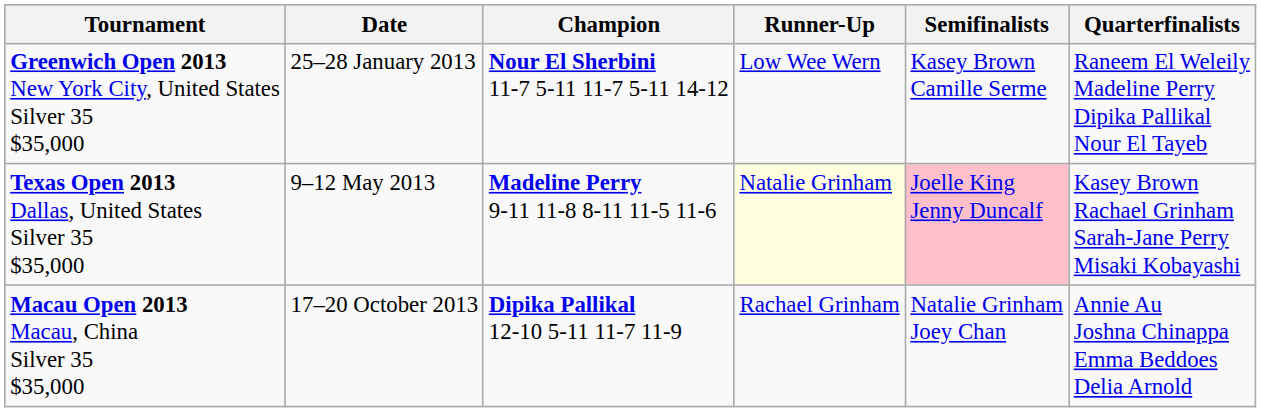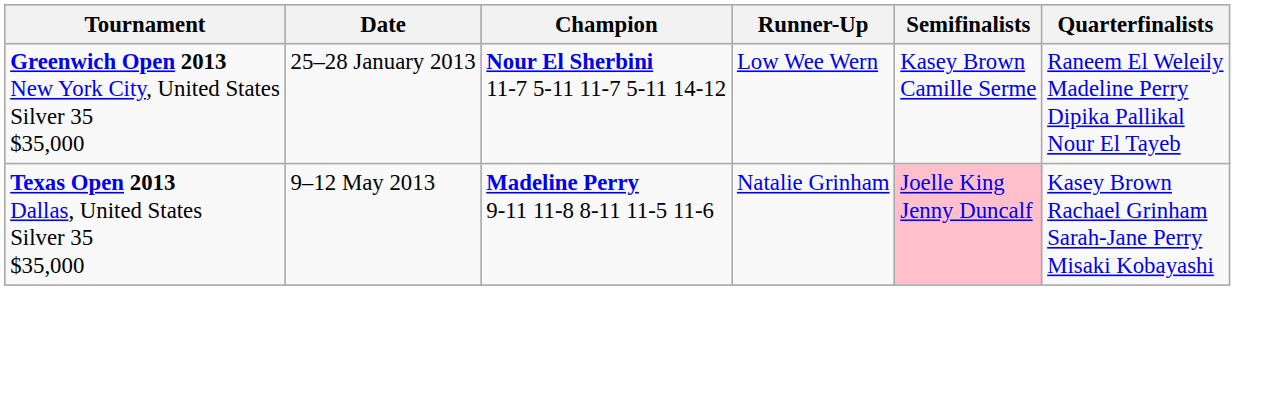Texas Open 2013 Dallas, United States Silver 35 $35,000 | Runner-Up: lightyellow background -> no background
- row: Macau Open 2013 Macau, China Silver 35 $35,000 | 17–20 October 2013 | Dipika Pallikal 12-10 5-11 11-7 11-9 | Rachael Grinham | Natalie Grinham Joey Chan | Annie Au Joshna Chinappa Emma Beddoes Delia Arnold
